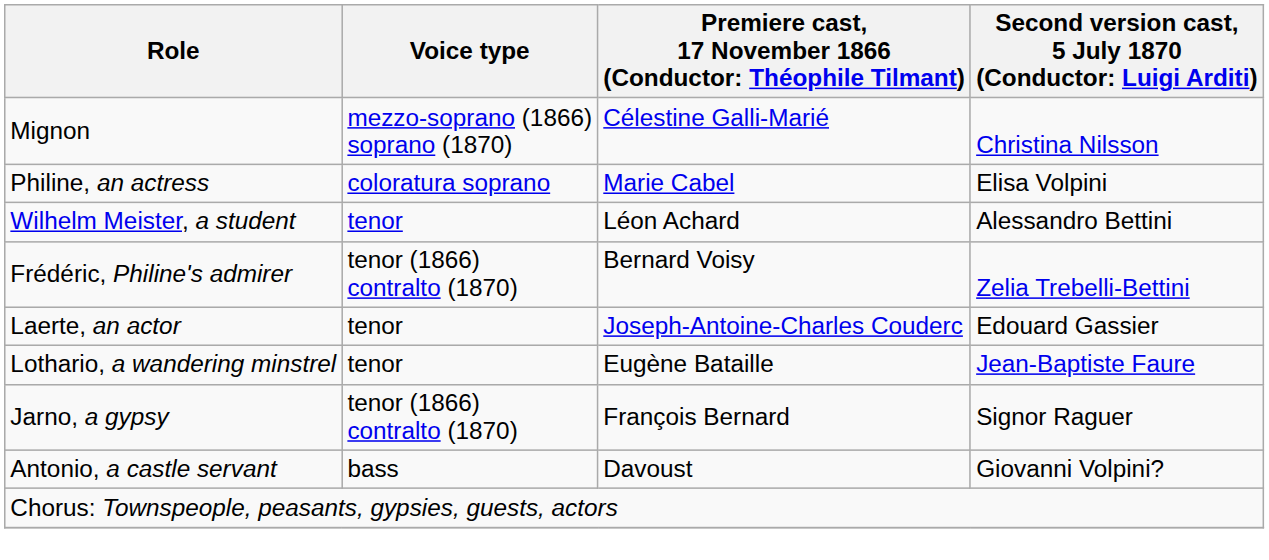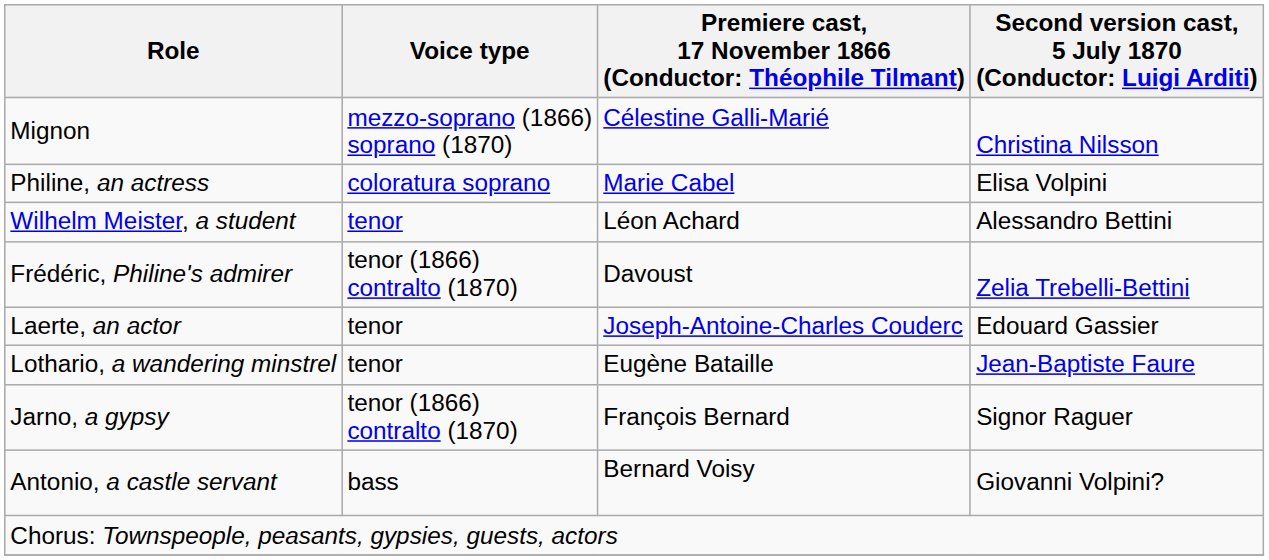Frédéric, Philine's admirer | column 3: Bernard Voisy -> Davoust
Antonio, a castle servant | column 3: Davoust -> Bernard Voisy
